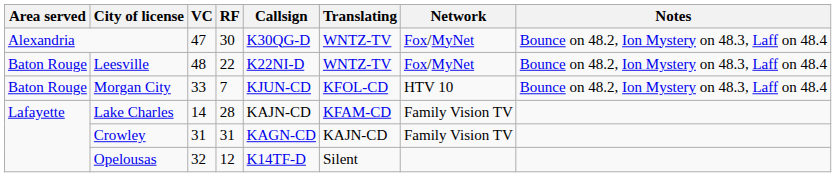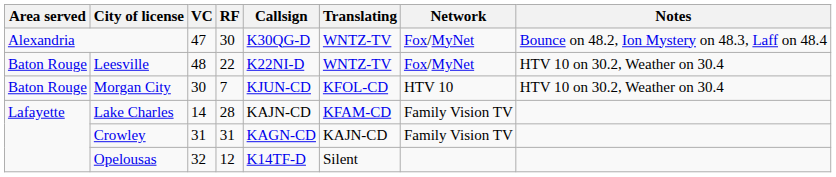Leesville | Notes: Bounce on 48.2, Ion Mystery on 48.3, Laff on 48.4 -> HTV 10 on 30.2, Weather on 30.4
Morgan City | VC: 33 -> 30
Morgan City | Notes: Bounce on 48.2, Ion Mystery on 48.3, Laff on 48.4 -> HTV 10 on 30.2, Weather on 30.4
